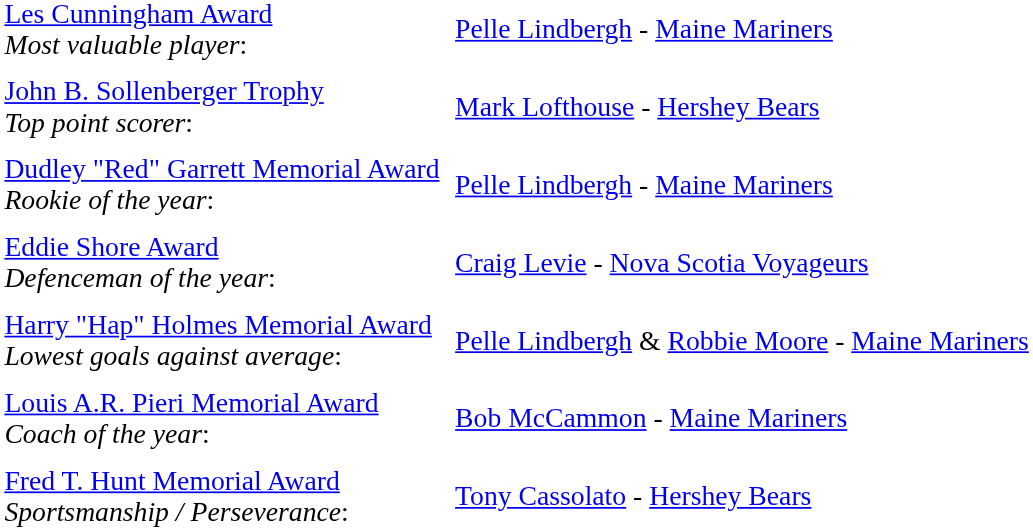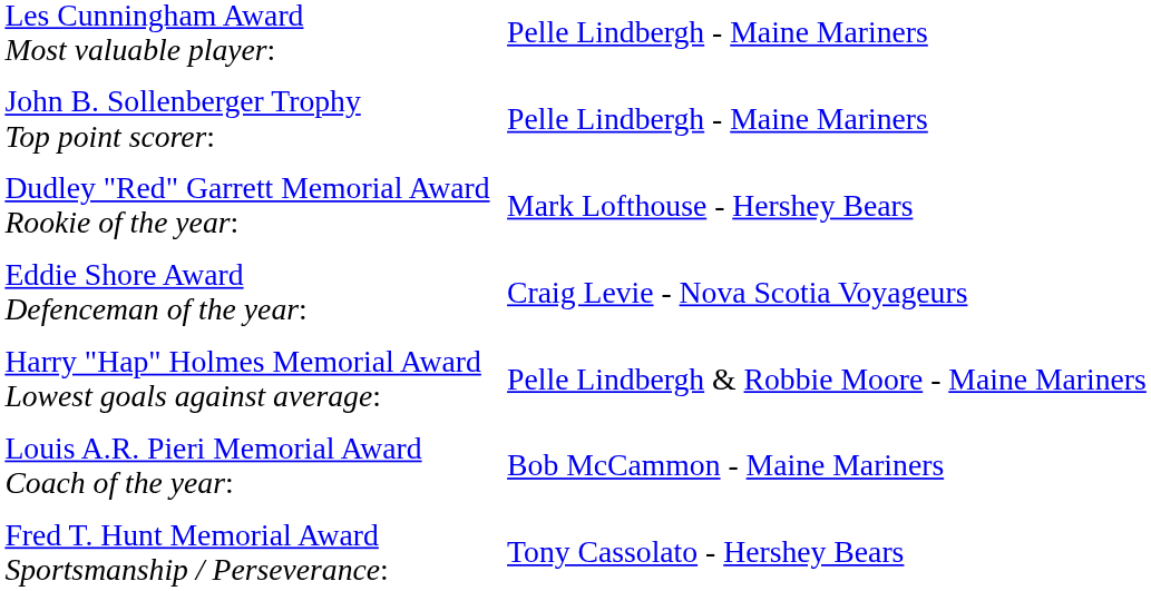John B. Sollenberger Trophy Top point scorer: | column 2: Mark Lofthouse - Hershey Bears -> Pelle Lindbergh - Maine Mariners
Dudley "Red" Garrett Memorial Award Rookie of the year: | column 2: Pelle Lindbergh - Maine Mariners -> Mark Lofthouse - Hershey Bears
